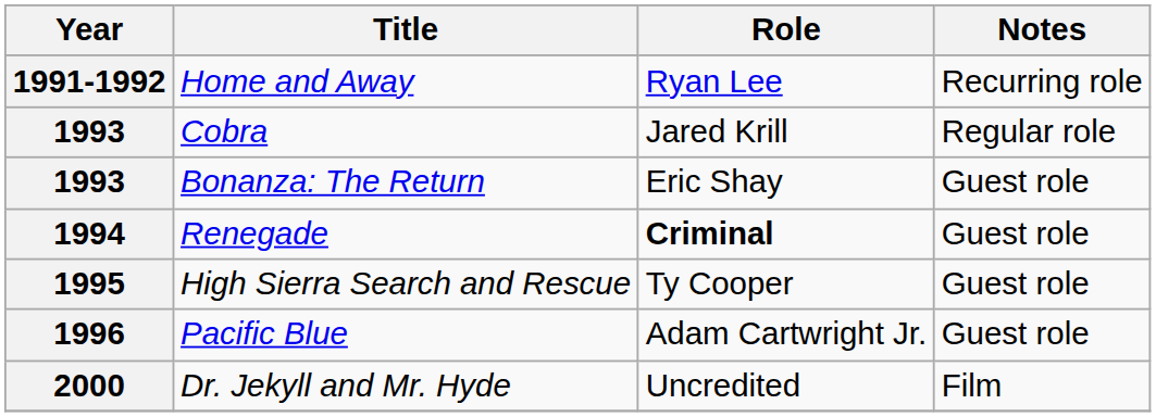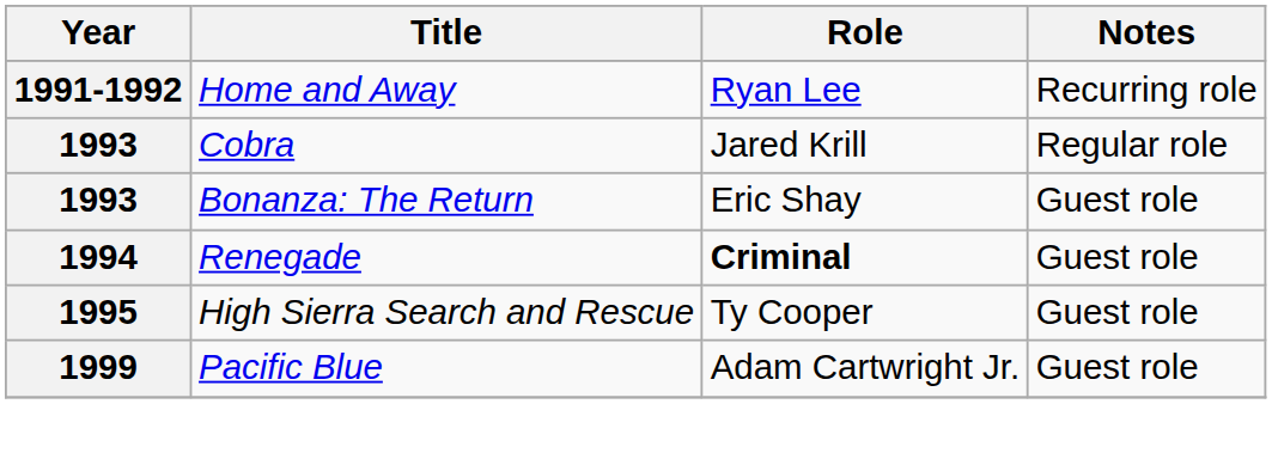Pacific Blue | Year: 1996 -> 1999
- row: 2000 | Dr. Jekyll and Mr. Hyde | Uncredited | Film
